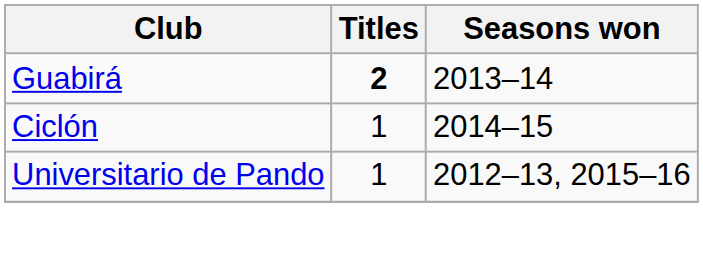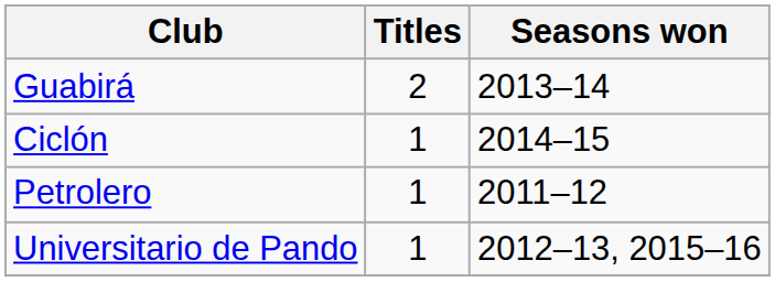Guabirá | Titles: bold -> normal
+ row: Petrolero | 1 | 2011–12
